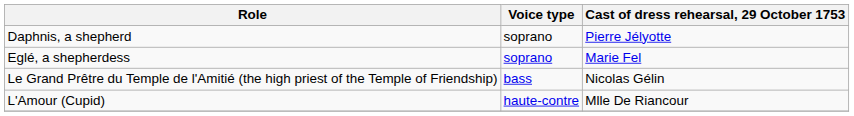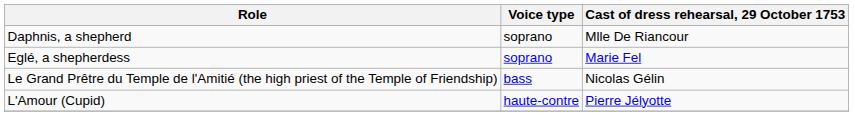Daphnis, a shepherd | Cast of dress rehearsal, 29 October 1753: Pierre Jélyotte -> Mlle De Riancour
L'Amour (Cupid) | Cast of dress rehearsal, 29 October 1753: Mlle De Riancour -> Pierre Jélyotte
